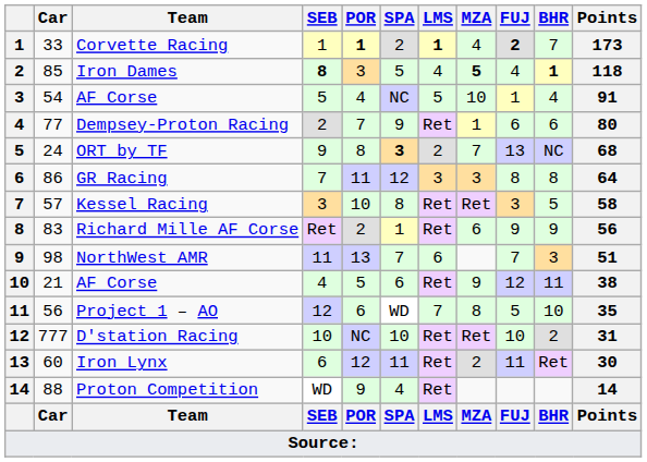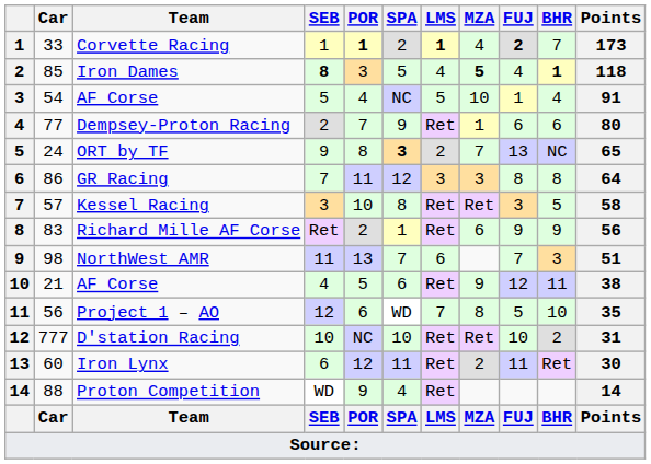ORT by TF | Points: 68 -> 65
